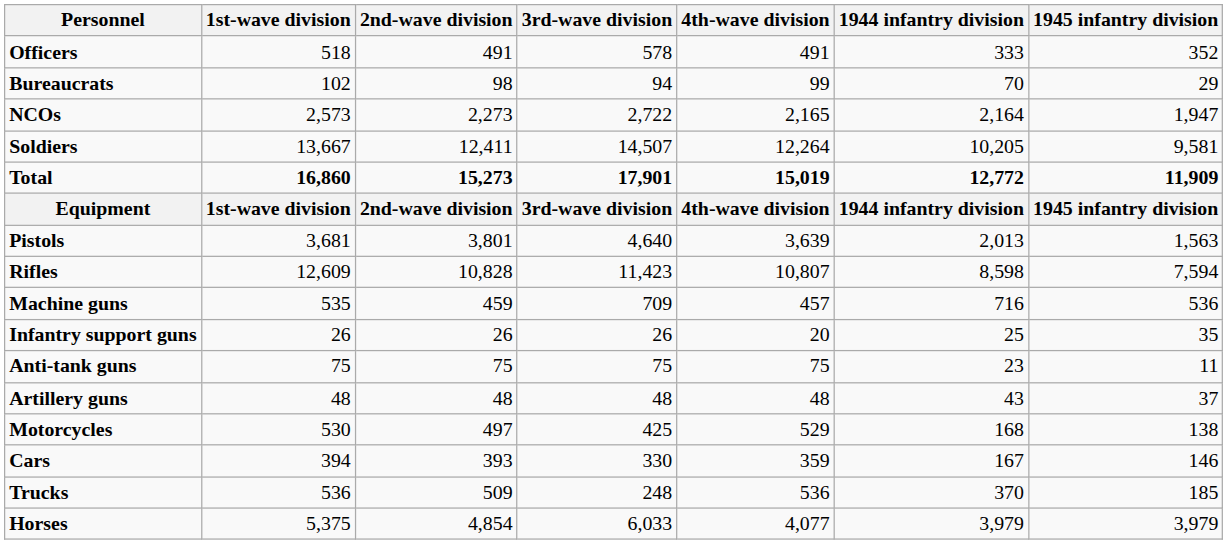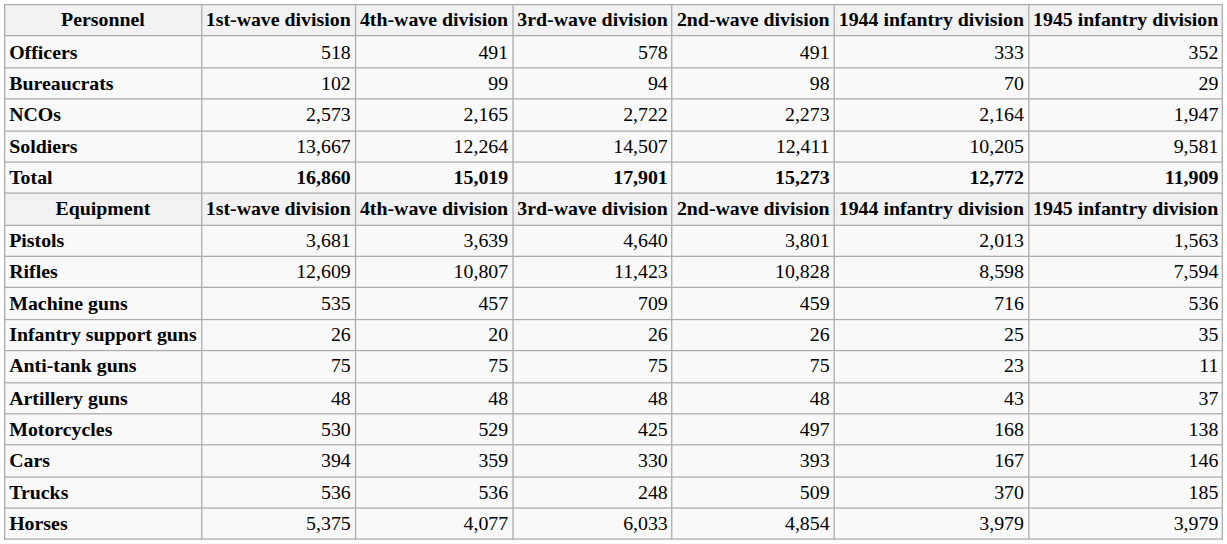columns swapped: 2nd-wave division <-> 4th-wave division
